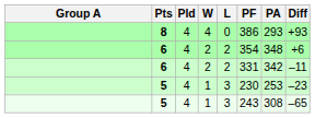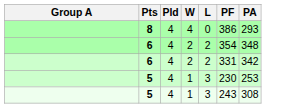- column: Diff | +93 | +6 | –11 | –23 | –65
